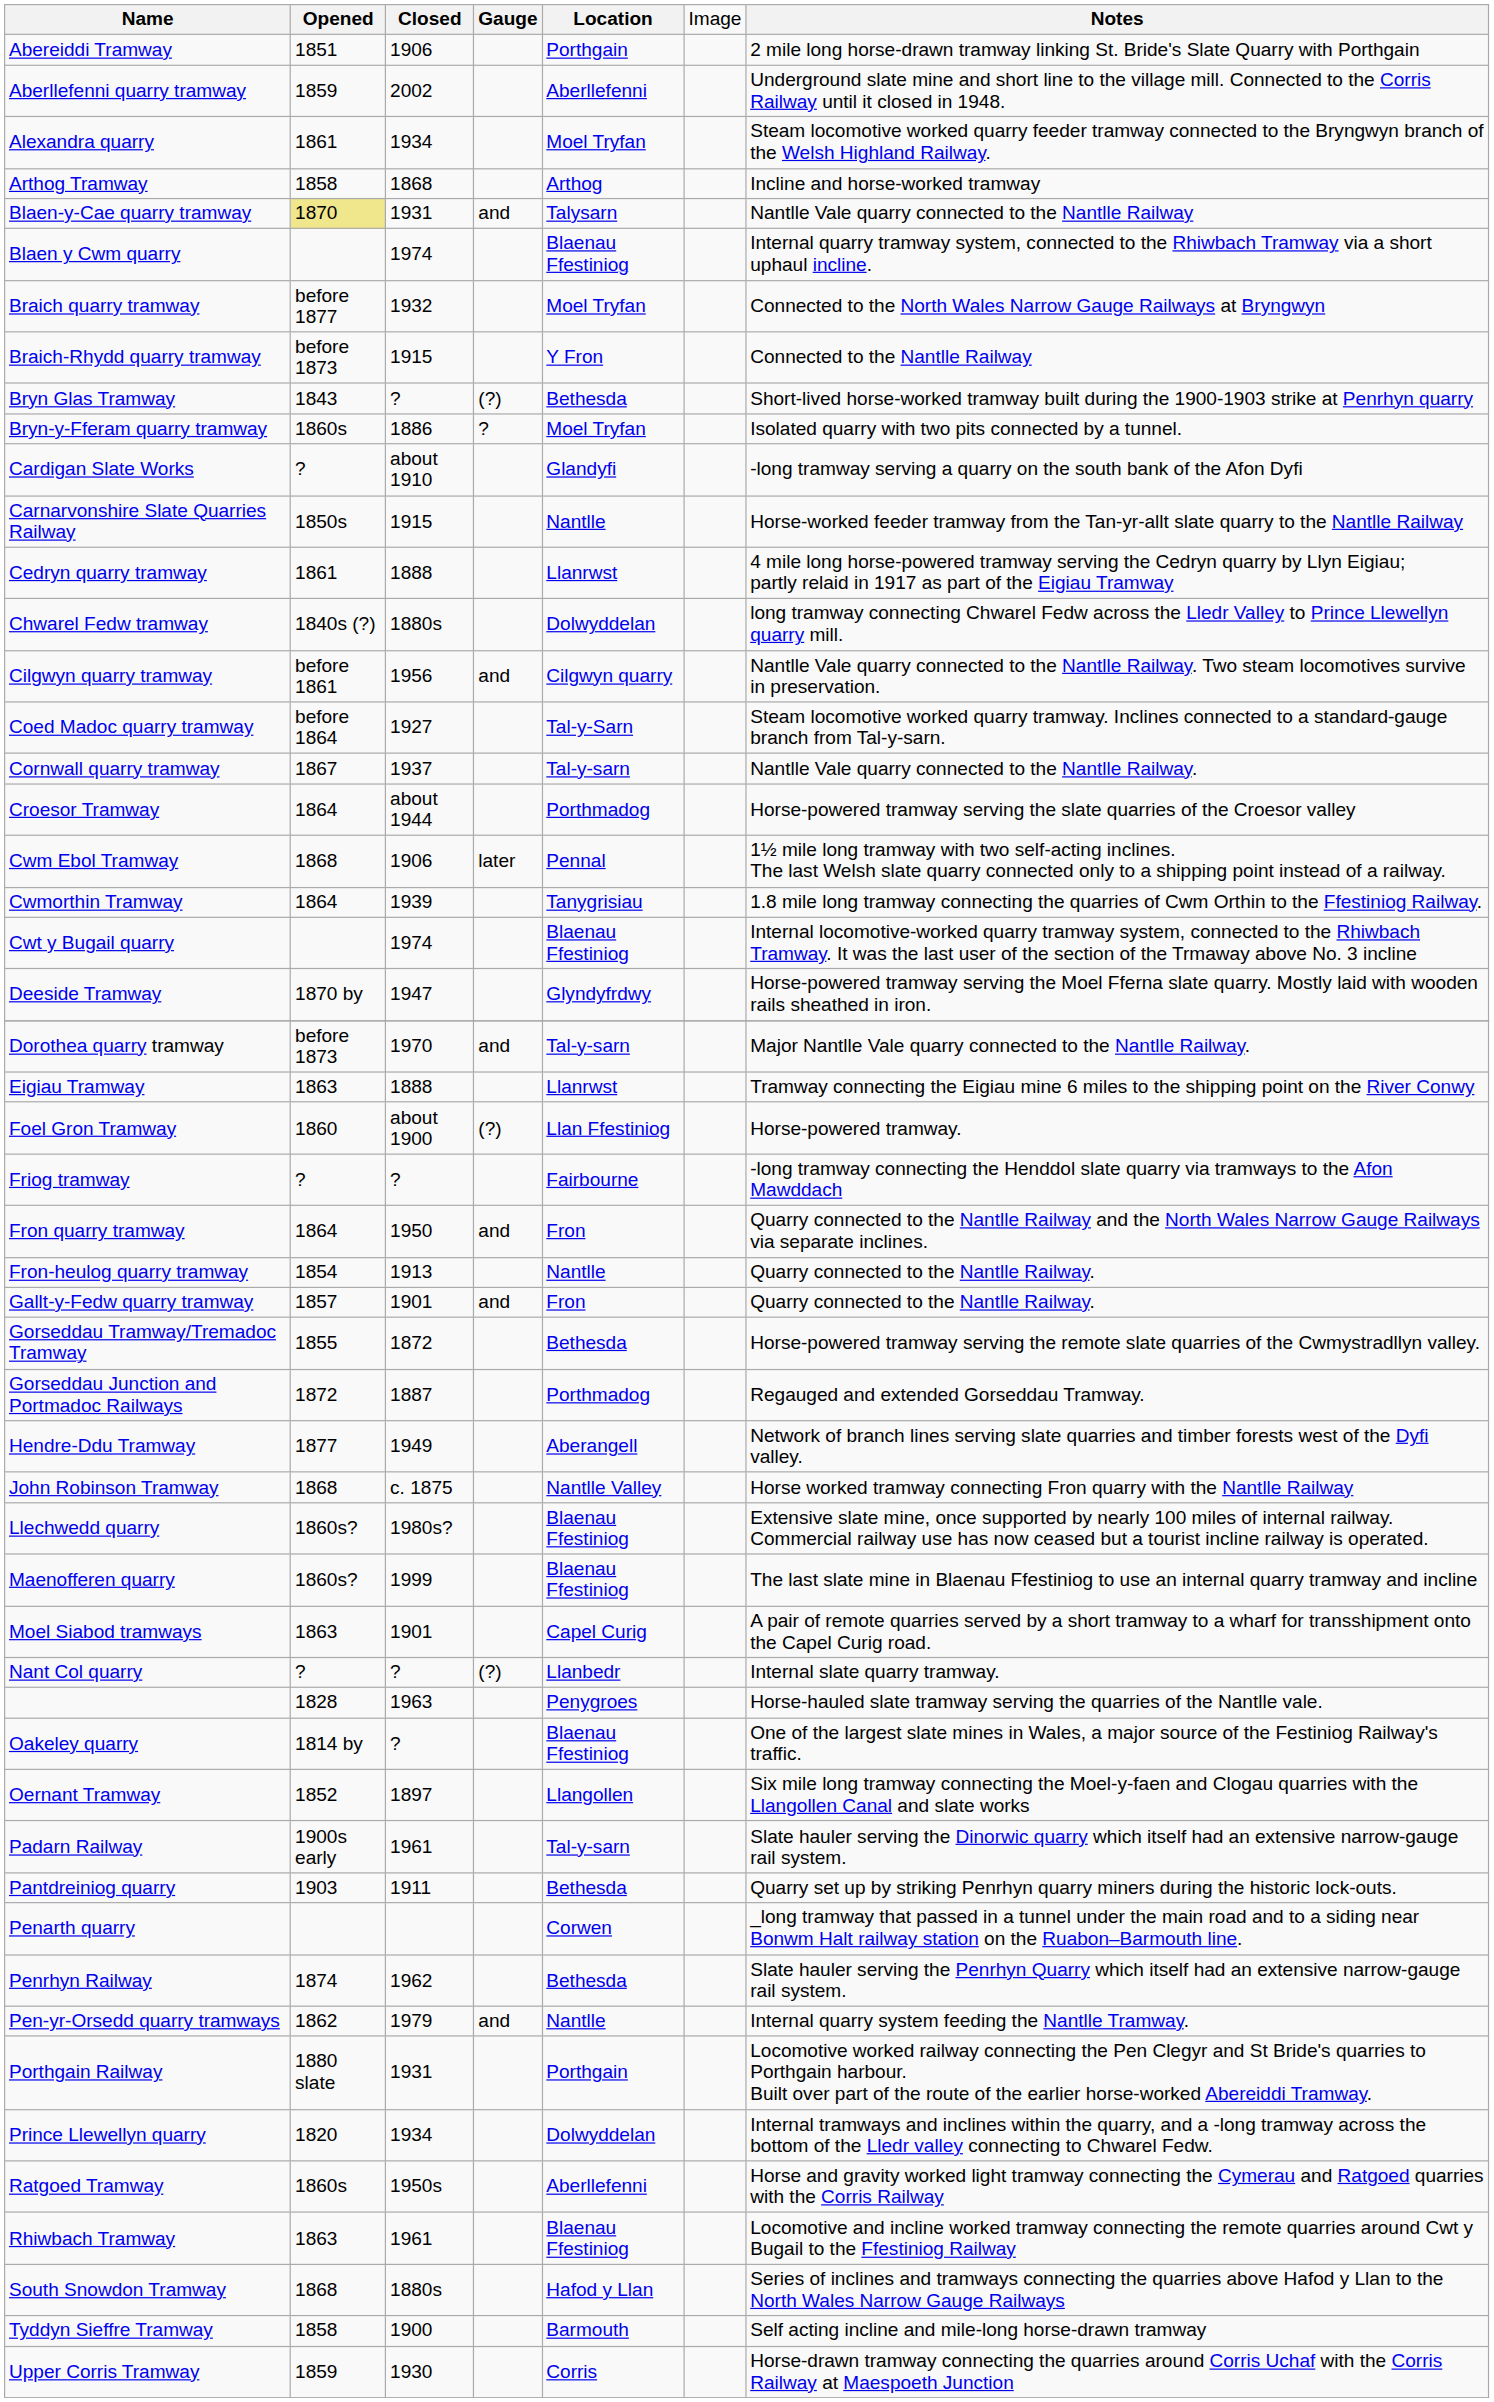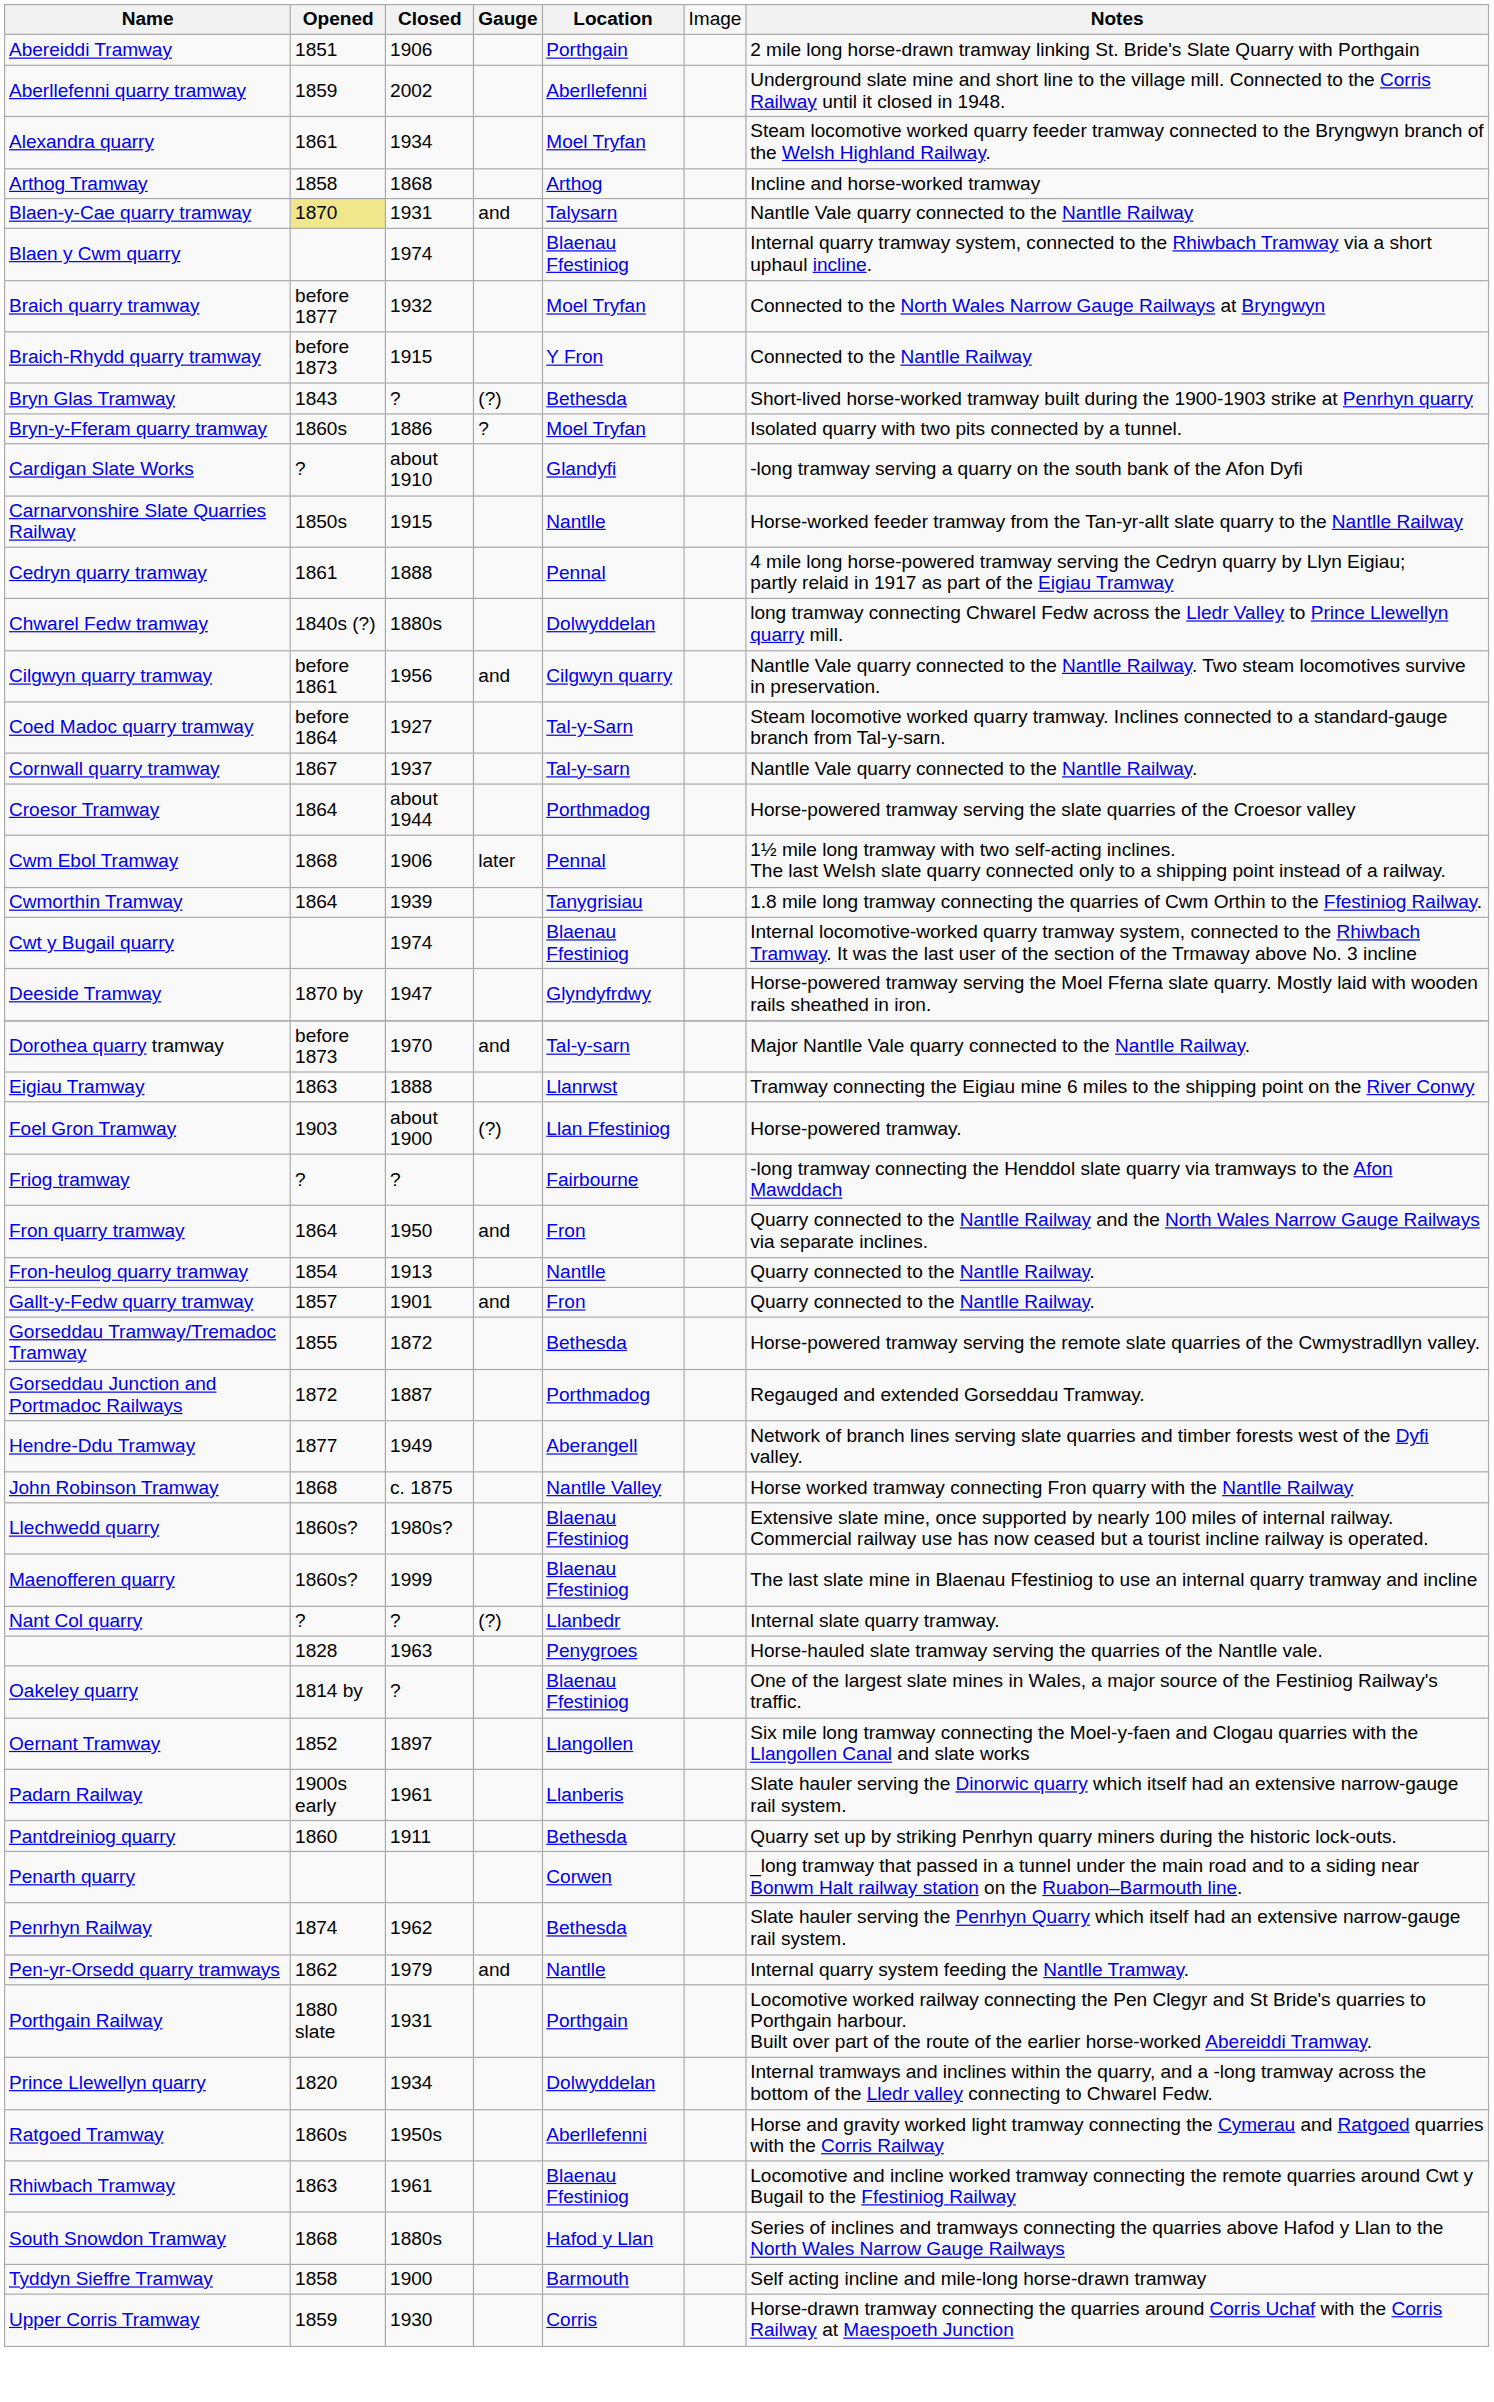Cedryn quarry tramway | column 5: Llanrwst -> Pennal
Foel Gron Tramway | column 2: 1860 -> 1903
- row: Moel Siabod tramways | 1863 | 1901 | Capel Curig | A pair of remote quarries served by a short tramway to a wharf for transshipment onto the Capel Curig road.
Padarn Railway | column 5: Tal-y-sarn -> Llanberis
Pantdreiniog quarry | column 2: 1903 -> 1860
